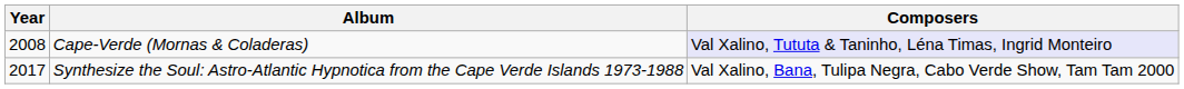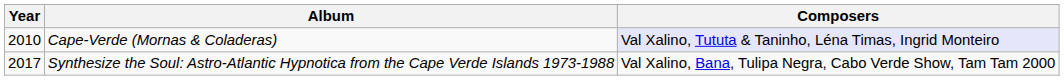Cape-Verde (Mornas & Coladeras) | Year: 2008 -> 2010
